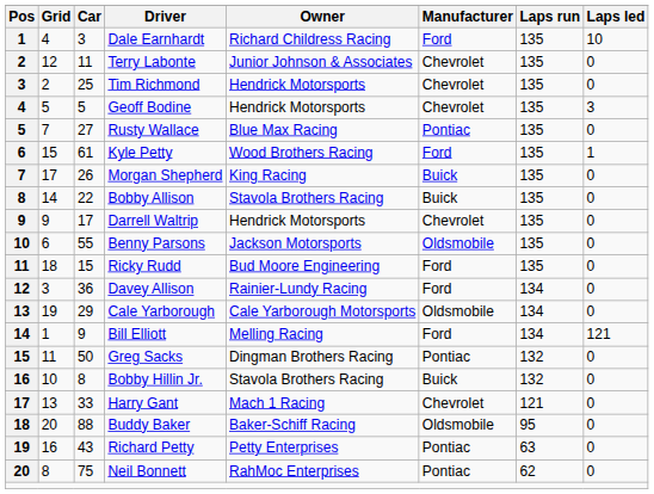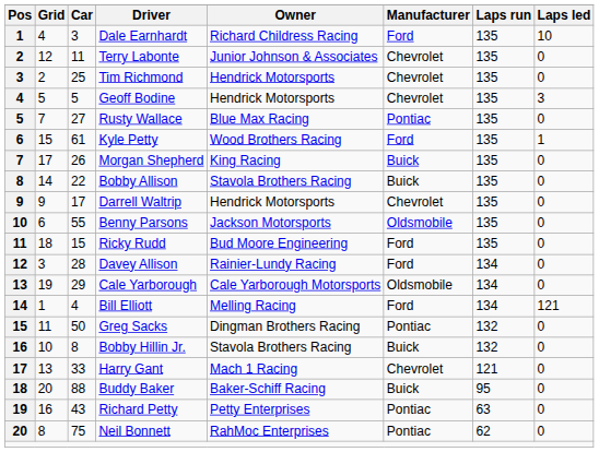Davey Allison | Car: 36 -> 28
Bill Elliott | Car: 9 -> 4
Buddy Baker | Manufacturer: Oldsmobile -> Buick
